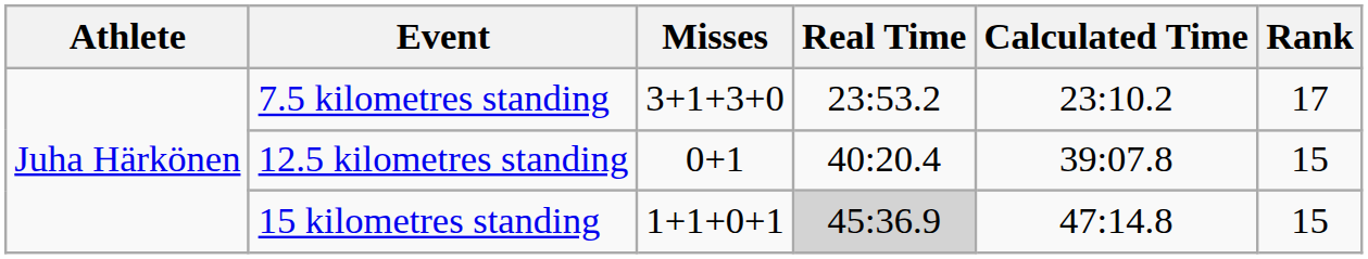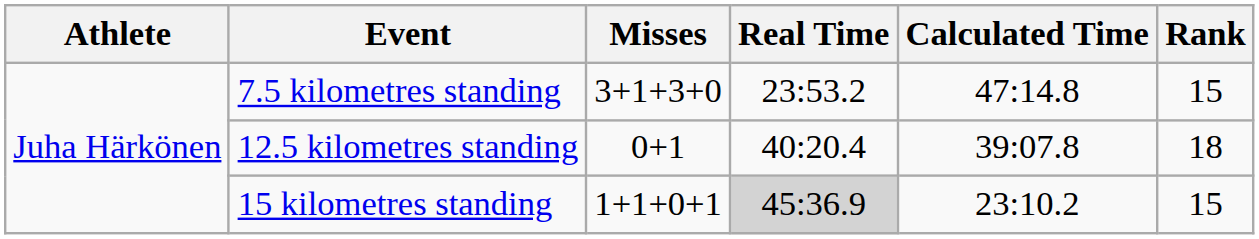7.5 kilometres standing | Calculated Time: 23:10.2 -> 47:14.8
7.5 kilometres standing | Rank: 17 -> 15
12.5 kilometres standing | Rank: 15 -> 18
15 kilometres standing | Calculated Time: 47:14.8 -> 23:10.2
